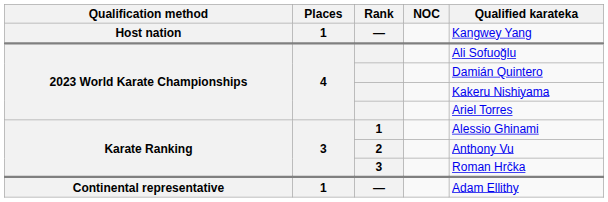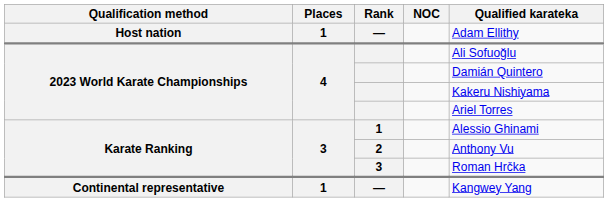Host nation / — | Qualified karateka: Kangwey Yang -> Adam Ellithy
Continental representative / — | Qualified karateka: Adam Ellithy -> Kangwey Yang
